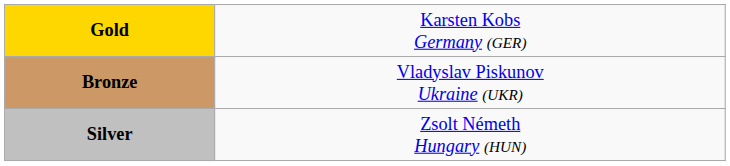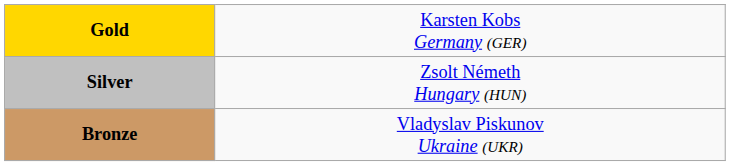rows swapped: Silver <-> Bronze
